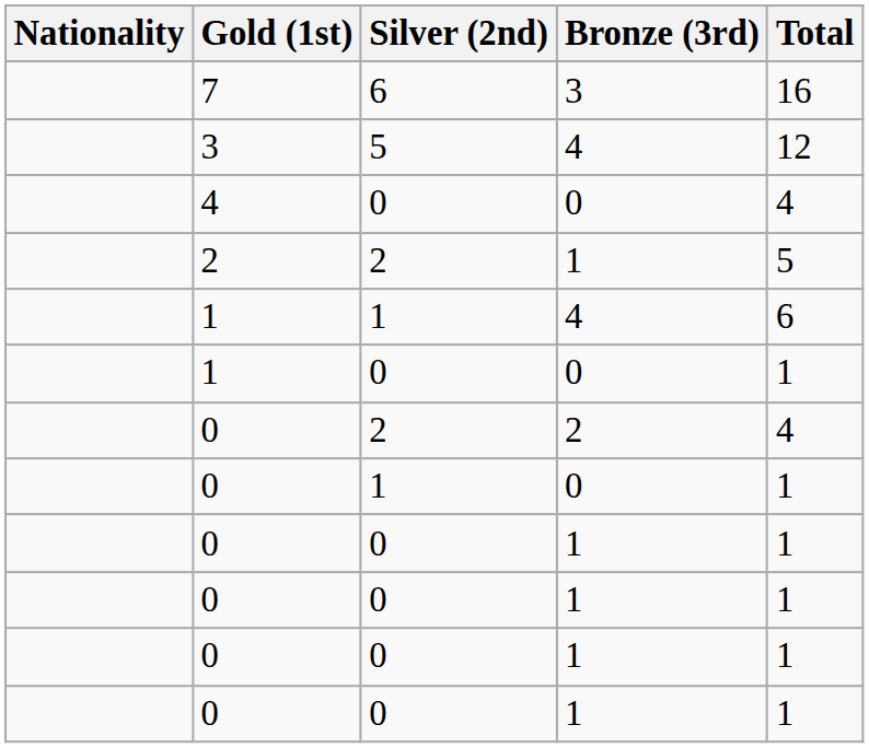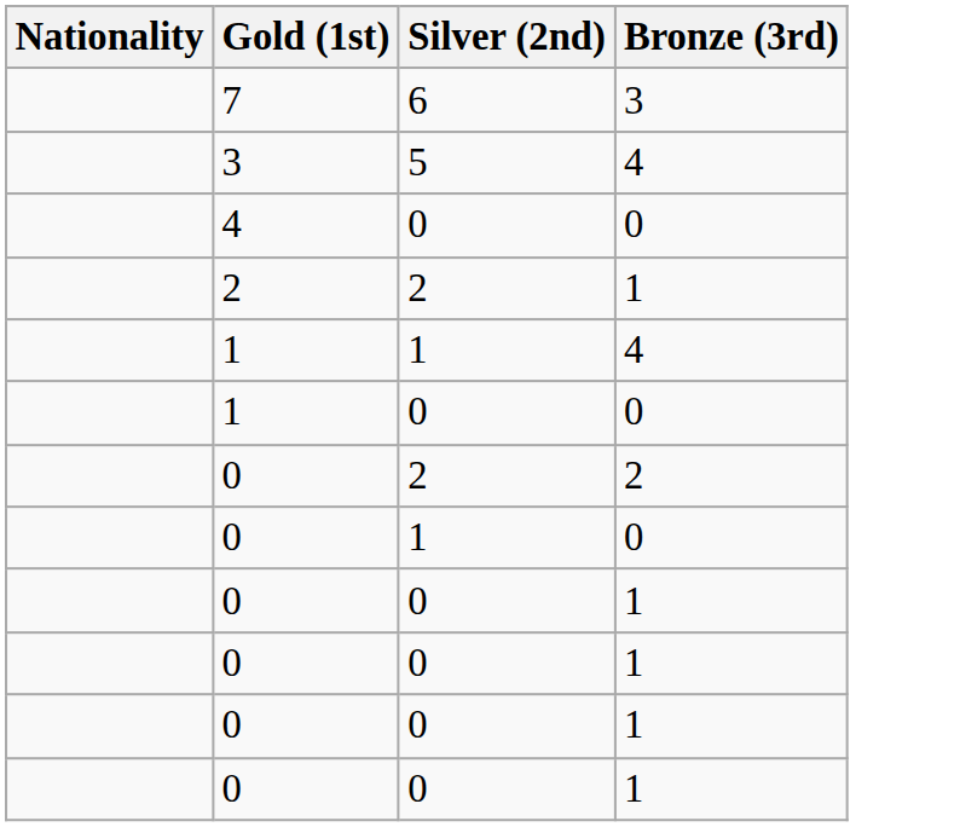- column: Total | 16 | 12 | 4 | 5 | 6 | 1 | 4 | 1 | 1 | 1 | 1 | 1
